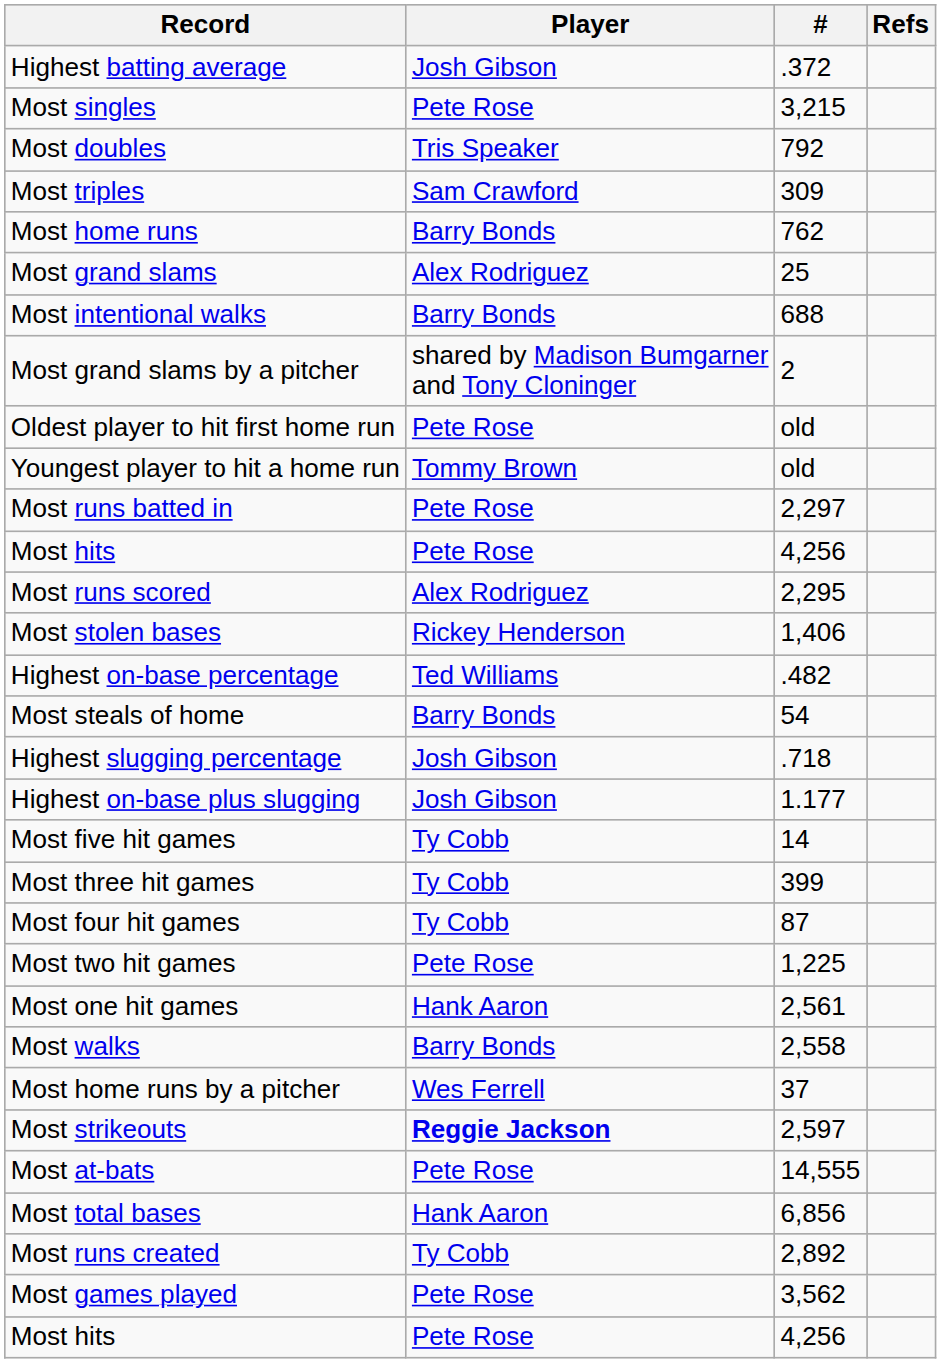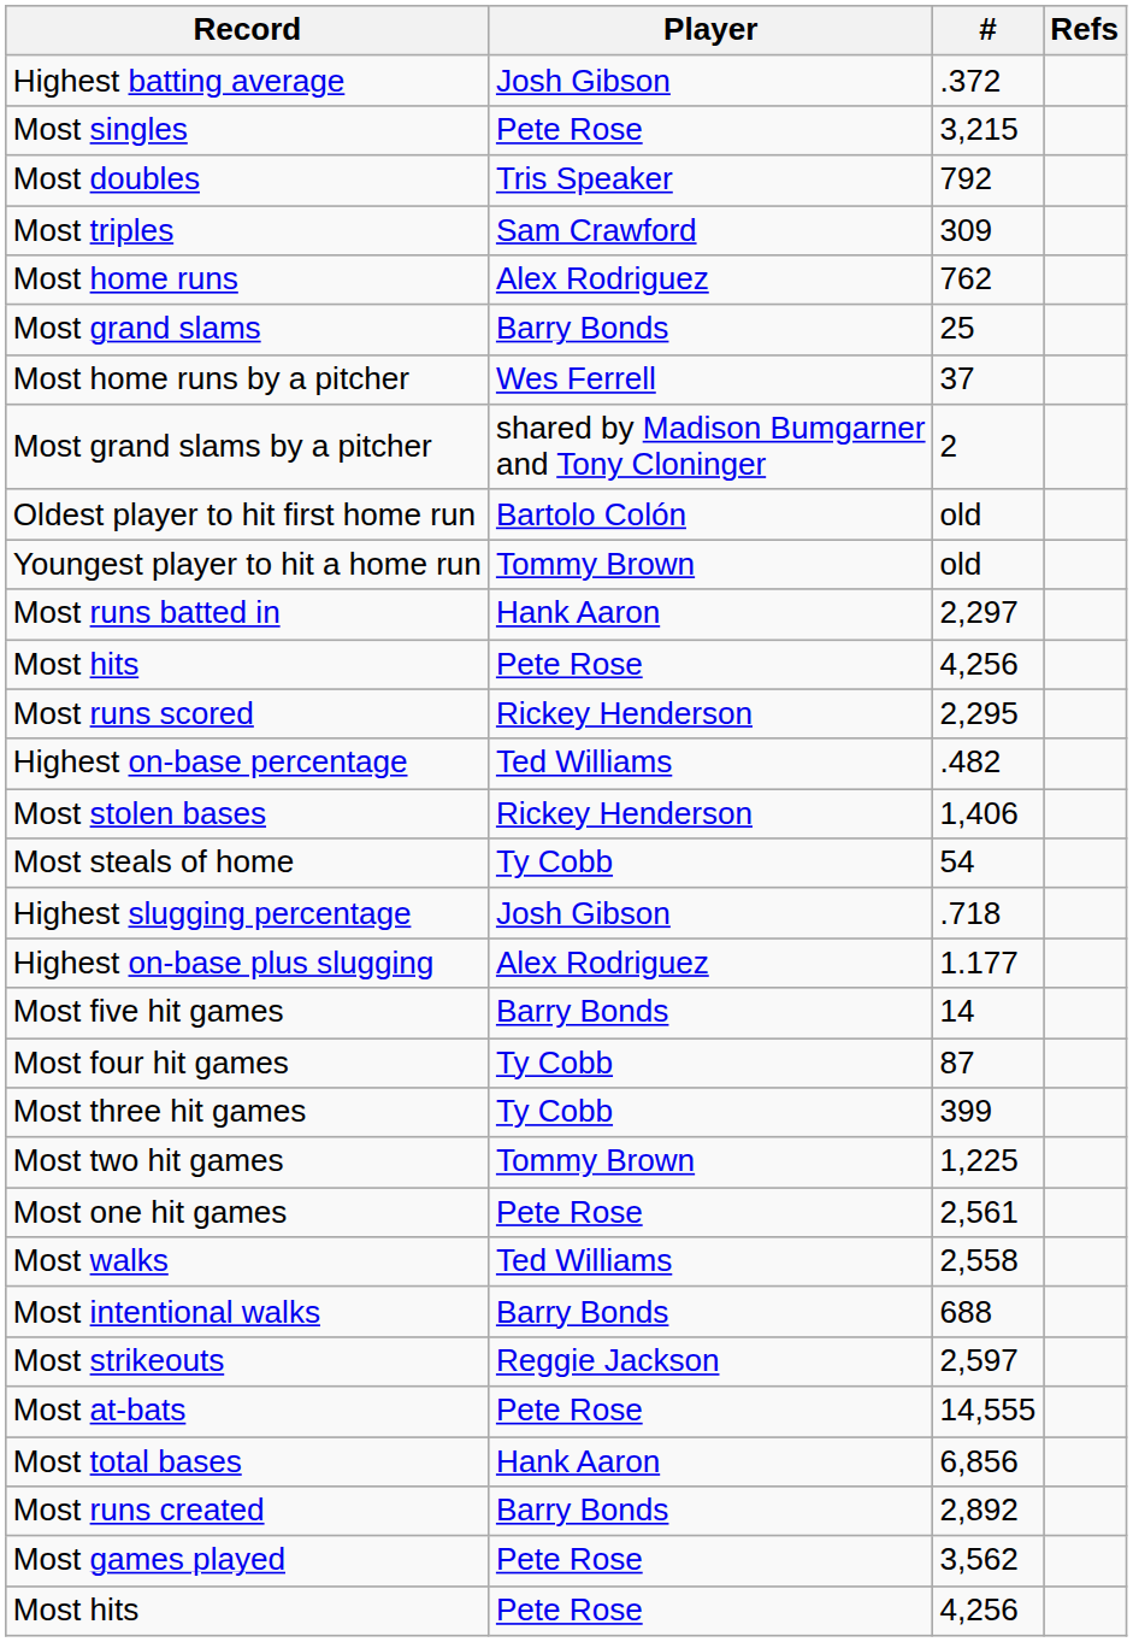Most home runs | Player: Barry Bonds -> Alex Rodriguez
Most grand slams | Player: Alex Rodriguez -> Barry Bonds
rows swapped: Most home runs by a pitcher <-> Most intentional walks
Oldest player to hit first home run | Player: Pete Rose -> Bartolo Colón
Most runs batted in | Player: Pete Rose -> Hank Aaron
Most runs scored | Player: Alex Rodriguez -> Rickey Henderson
rows swapped: Highest on-base percentage <-> Most stolen bases
Most steals of home | Player: Barry Bonds -> Ty Cobb
Highest on-base plus slugging | Player: Josh Gibson -> Alex Rodriguez
Most five hit games | Player: Ty Cobb -> Barry Bonds
rows swapped: Most four hit games <-> Most three hit games
Most two hit games | Player: Pete Rose -> Tommy Brown
Most one hit games | Player: Hank Aaron -> Pete Rose
Most walks | Player: Barry Bonds -> Ted Williams
Most strikeouts | Player: bold -> normal
Most runs created | Player: Ty Cobb -> Barry Bonds
